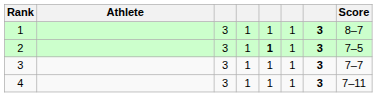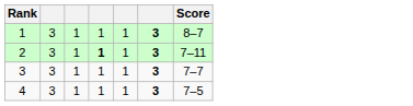- column: Athlete
2 | Score: 7–5 -> 7–11
4 | Score: 7–11 -> 7–5
